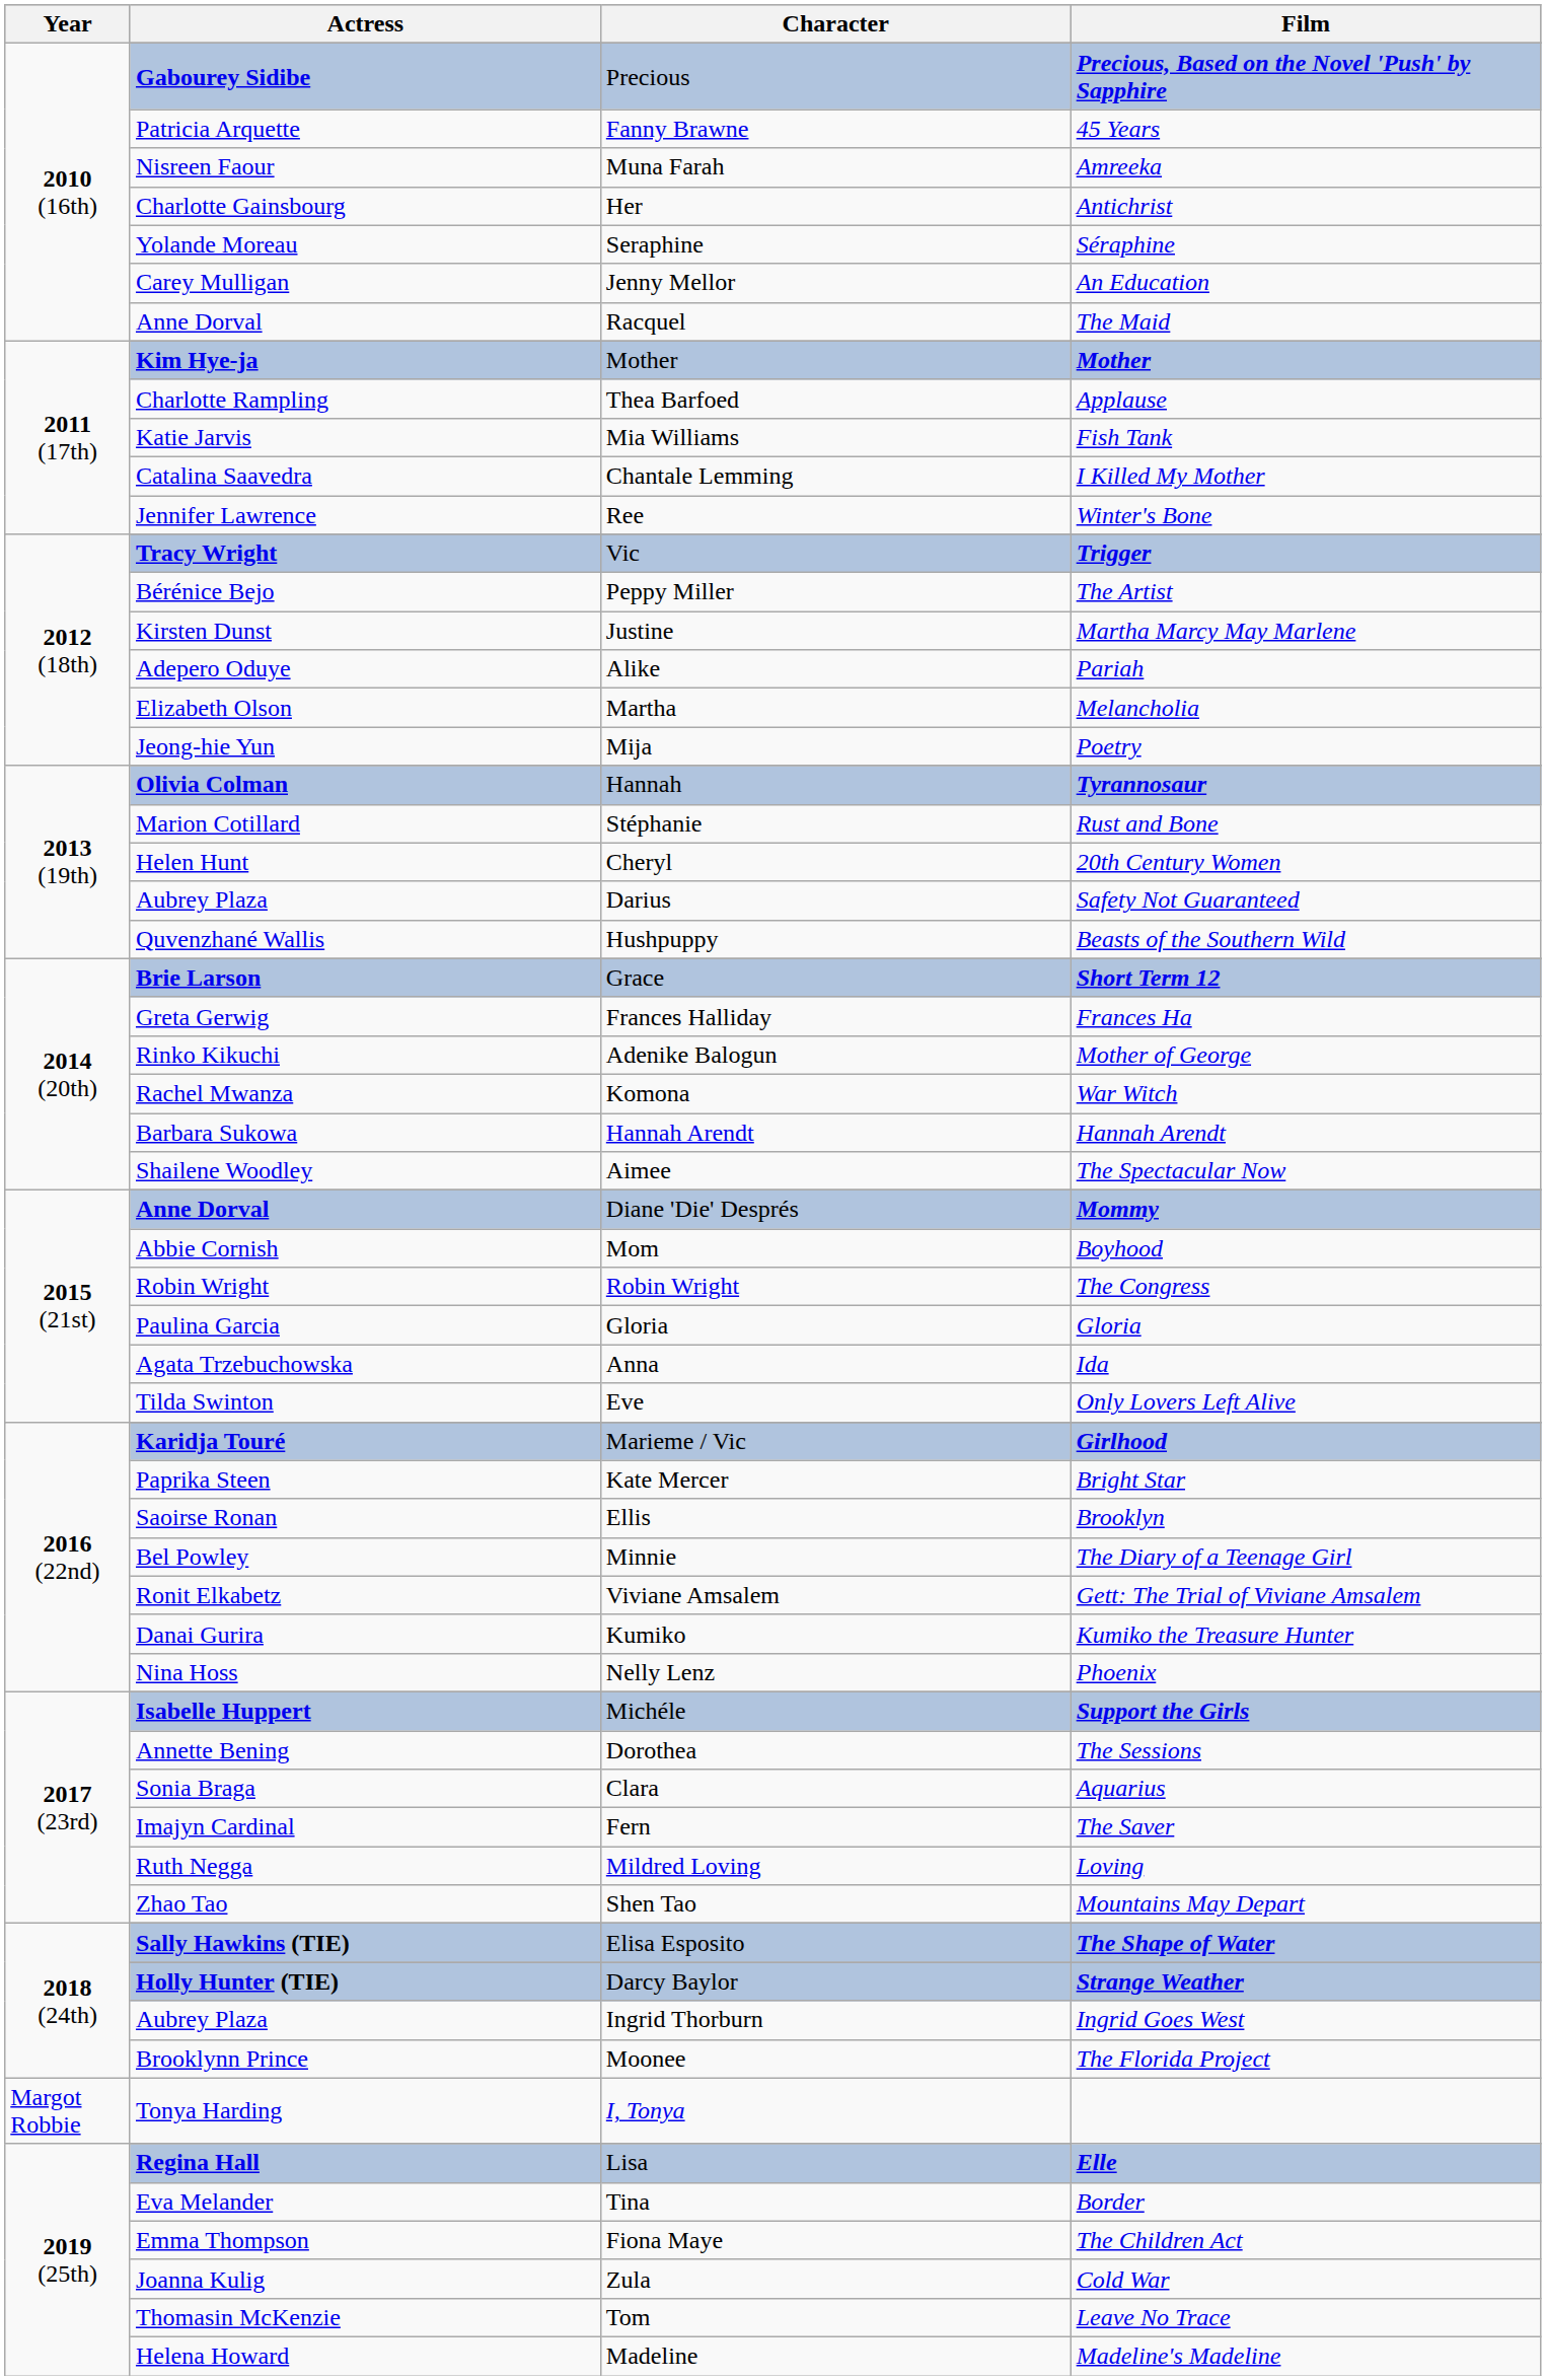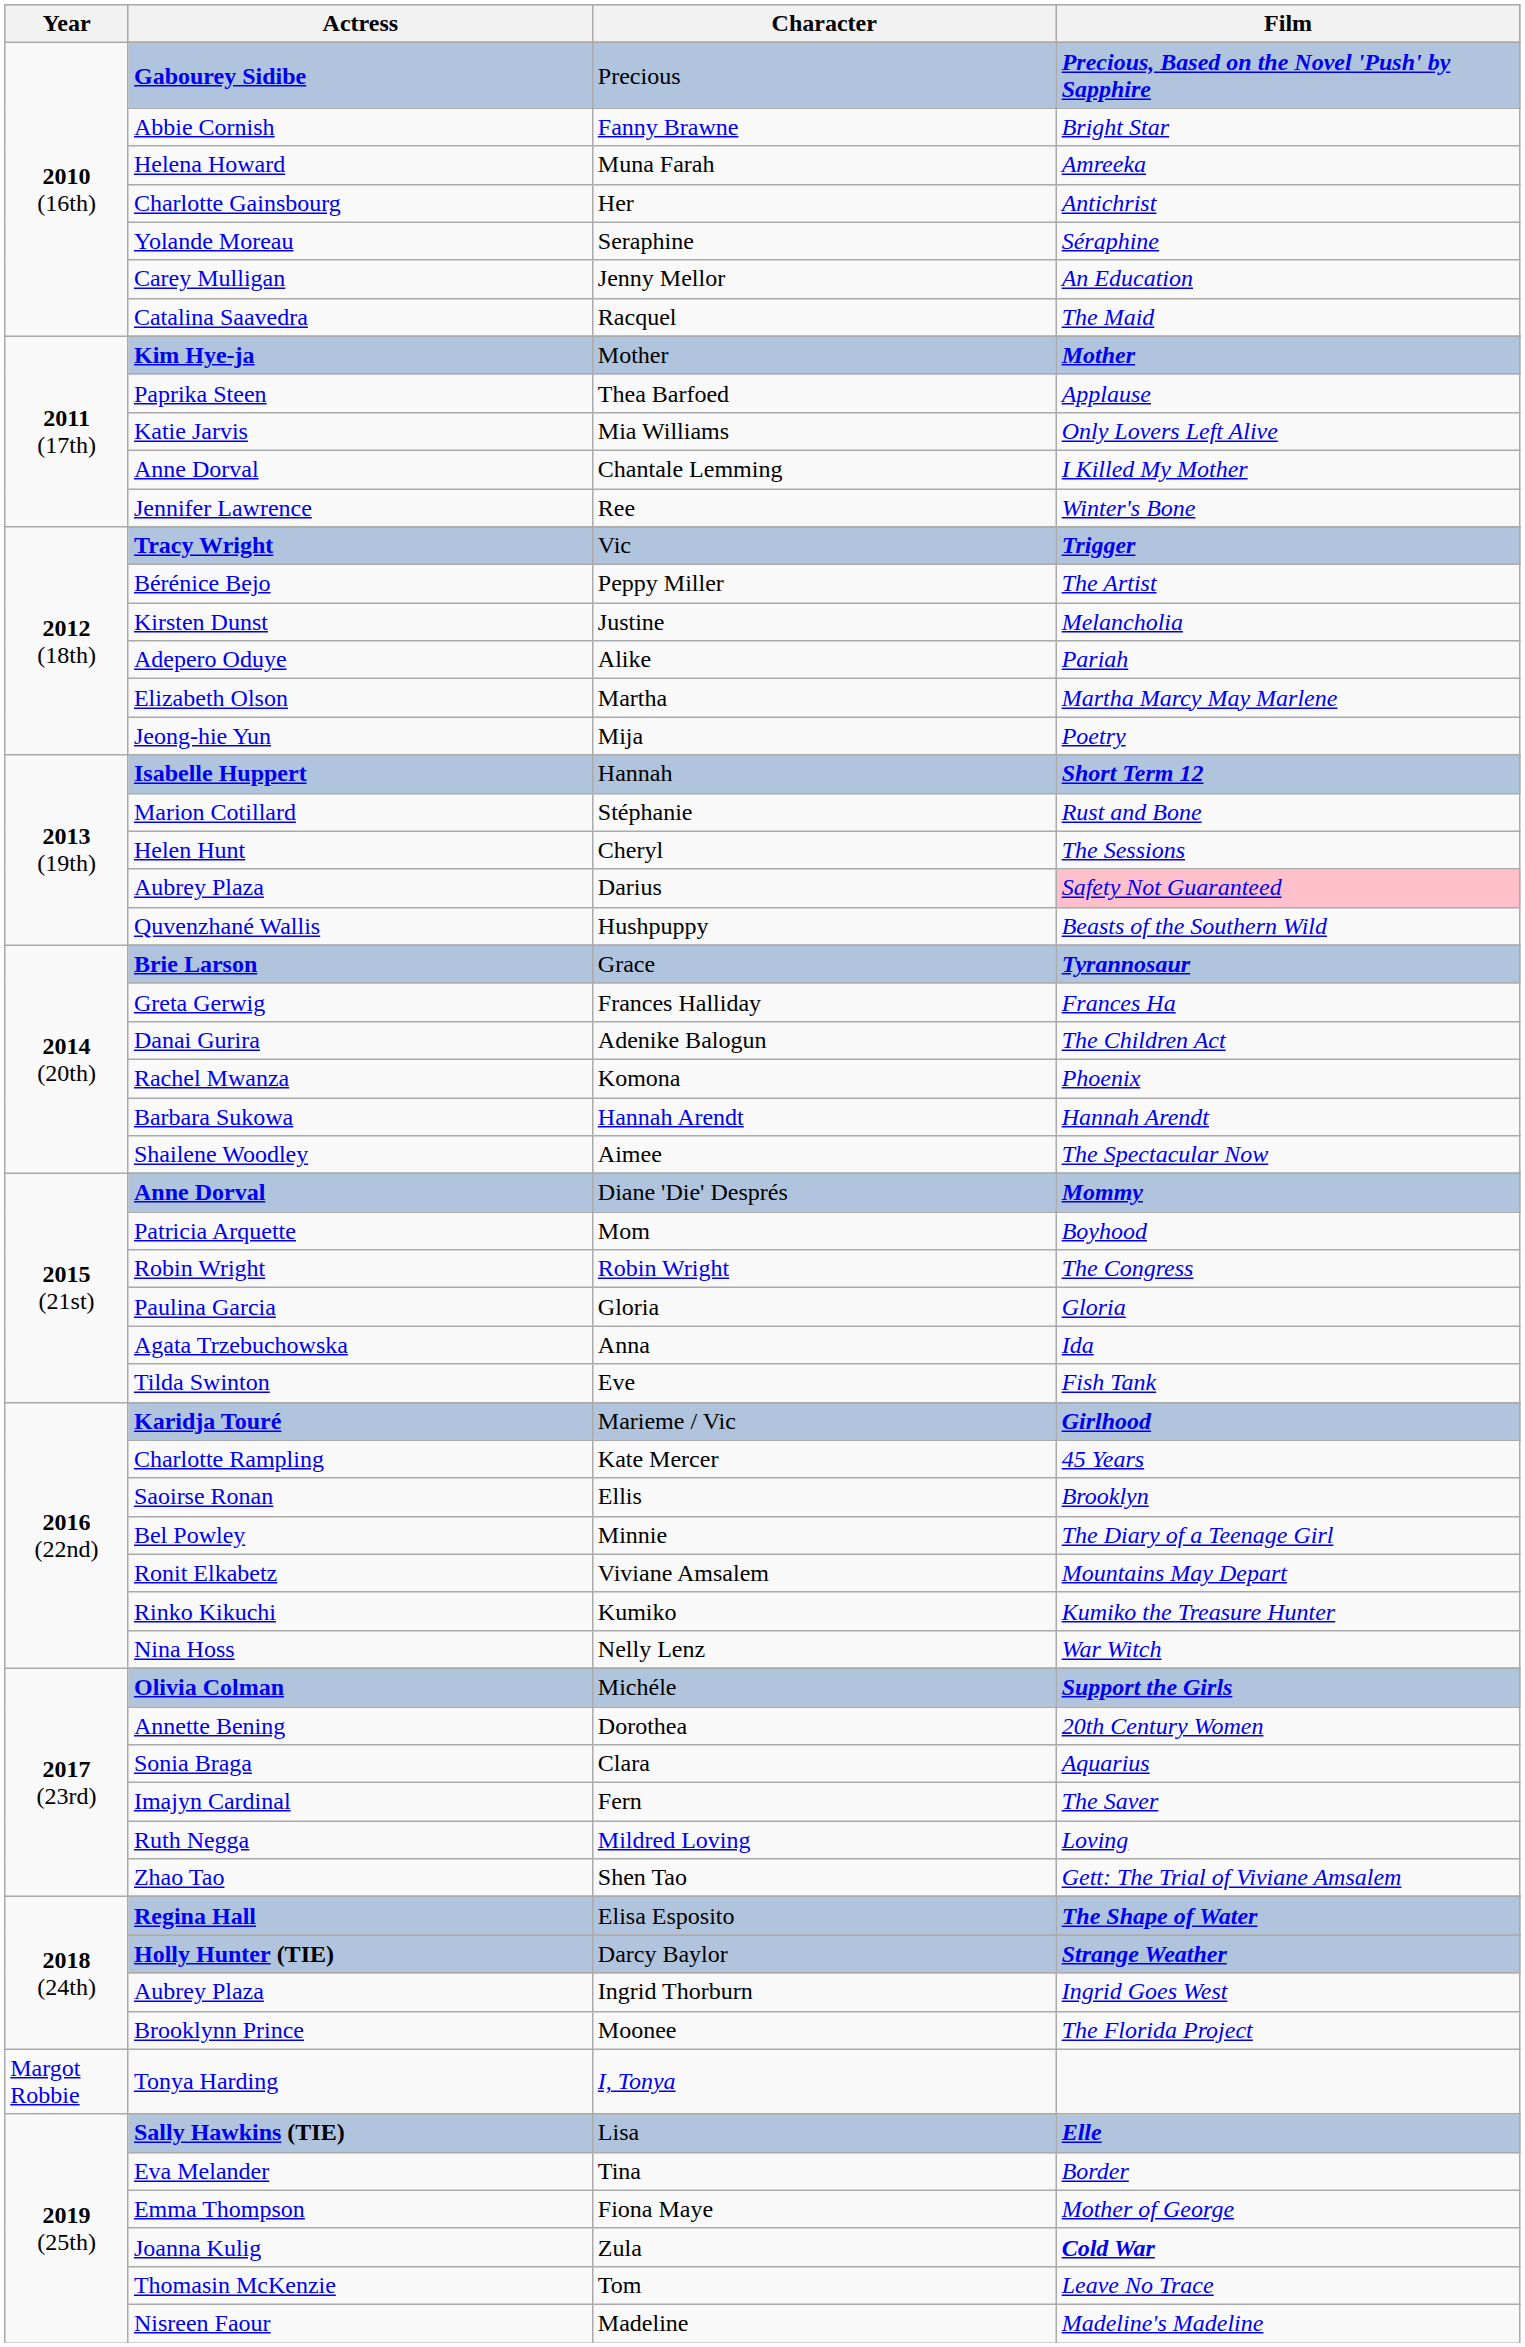Fanny Brawne | Actress: Patricia Arquette -> Abbie Cornish
Fanny Brawne | Film: 45 Years -> Bright Star
Muna Farah | Actress: Nisreen Faour -> Helena Howard
Racquel | Actress: Anne Dorval -> Catalina Saavedra
Thea Barfoed | Actress: Charlotte Rampling -> Paprika Steen
Mia Williams | Film: Fish Tank -> Only Lovers Left Alive
Chantale Lemming | Actress: Catalina Saavedra -> Anne Dorval
Justine | Film: Martha Marcy May Marlene -> Melancholia
Martha | Film: Melancholia -> Martha Marcy May Marlene
Hannah | Actress: Olivia Colman -> Isabelle Huppert
Hannah | Film: Tyrannosaur -> Short Term 12
Cheryl | Film: 20th Century Women -> The Sessions
Darius | Film: no background -> pink background
Grace | Film: Short Term 12 -> Tyrannosaur
Adenike Balogun | Actress: Rinko Kikuchi -> Danai Gurira
Adenike Balogun | Film: Mother of George -> The Children Act
Komona | Film: War Witch -> Phoenix
Mom | Actress: Abbie Cornish -> Patricia Arquette
Eve | Film: Only Lovers Left Alive -> Fish Tank
Kate Mercer | Actress: Paprika Steen -> Charlotte Rampling
Kate Mercer | Film: Bright Star -> 45 Years
Viviane Amsalem | Film: Gett: The Trial of Viviane Amsalem -> Mountains May Depart
Kumiko | Actress: Danai Gurira -> Rinko Kikuchi
Nelly Lenz | Film: Phoenix -> War Witch
Michéle | Actress: Isabelle Huppert -> Olivia Colman
Dorothea | Film: The Sessions -> 20th Century Women
Shen Tao | Film: Mountains May Depart -> Gett: The Trial of Viviane Amsalem
Elisa Esposito | Actress: Sally Hawkins (TIE) -> Regina Hall
Lisa | Actress: Regina Hall -> Sally Hawkins (TIE)
Fiona Maye | Film: The Children Act -> Mother of George
Zula | Film: normal -> bold
Madeline | Actress: Helena Howard -> Nisreen Faour
